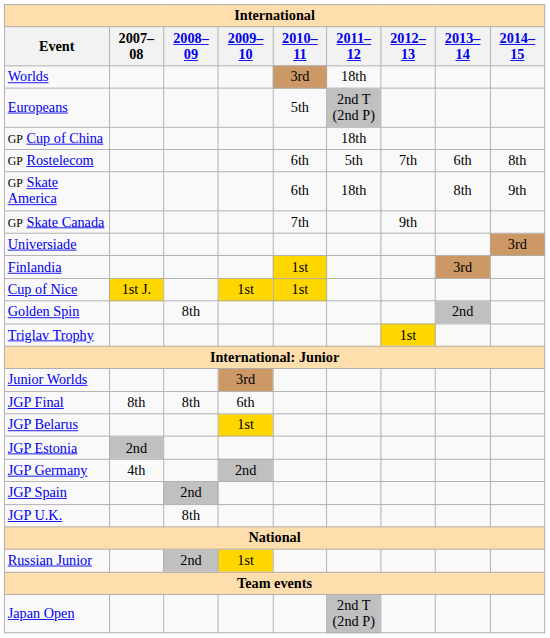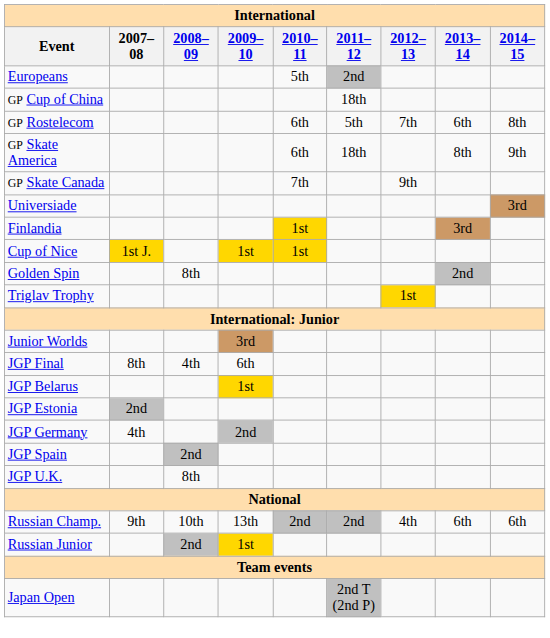- row: Worlds | 3rd | 18th
Europeans | 2011–12: 2nd T (2nd P) -> 2nd
JGP Final | 2008–09: 8th -> 4th
+ row: Russian Champ. | 9th | 10th | 13th | 2nd | 2nd | 4th | 6th | 6th
